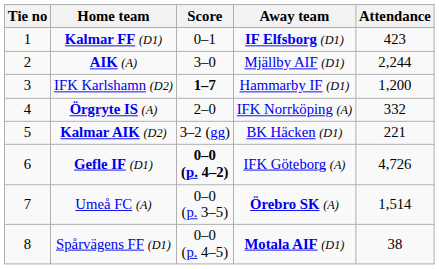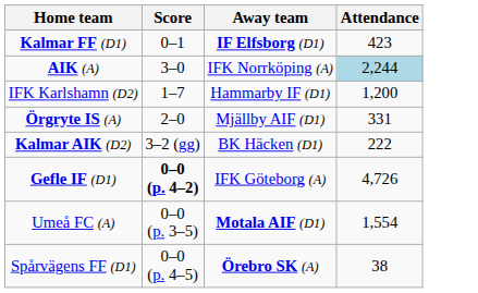- column: Tie no | 1 | 2 | 3 | 4 | 5 | 6 | 7 | 8
AIK (A) | Away team: Mjällby AIF (D1) -> IFK Norrköping (A)
AIK (A) | Attendance: no background -> lightblue background
IFK Karlshamn (D2) | Score: bold -> normal
Örgryte IS (A) | Away team: IFK Norrköping (A) -> Mjällby AIF (D1)
Örgryte IS (A) | Attendance: 332 -> 331
Kalmar AIK (D2) | Attendance: 221 -> 222
Umeå FC (A) | Away team: Örebro SK (A) -> Motala AIF (D1)
Umeå FC (A) | Attendance: 1,514 -> 1,554
Spårvägens FF (D1) | Away team: Motala AIF (D1) -> Örebro SK (A)
